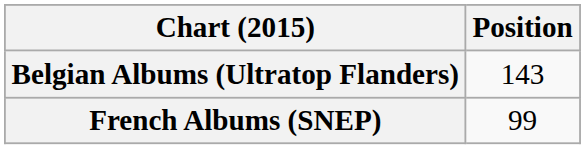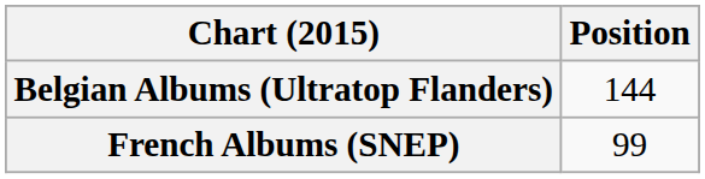Belgian Albums (Ultratop Flanders) | Position: 143 -> 144
